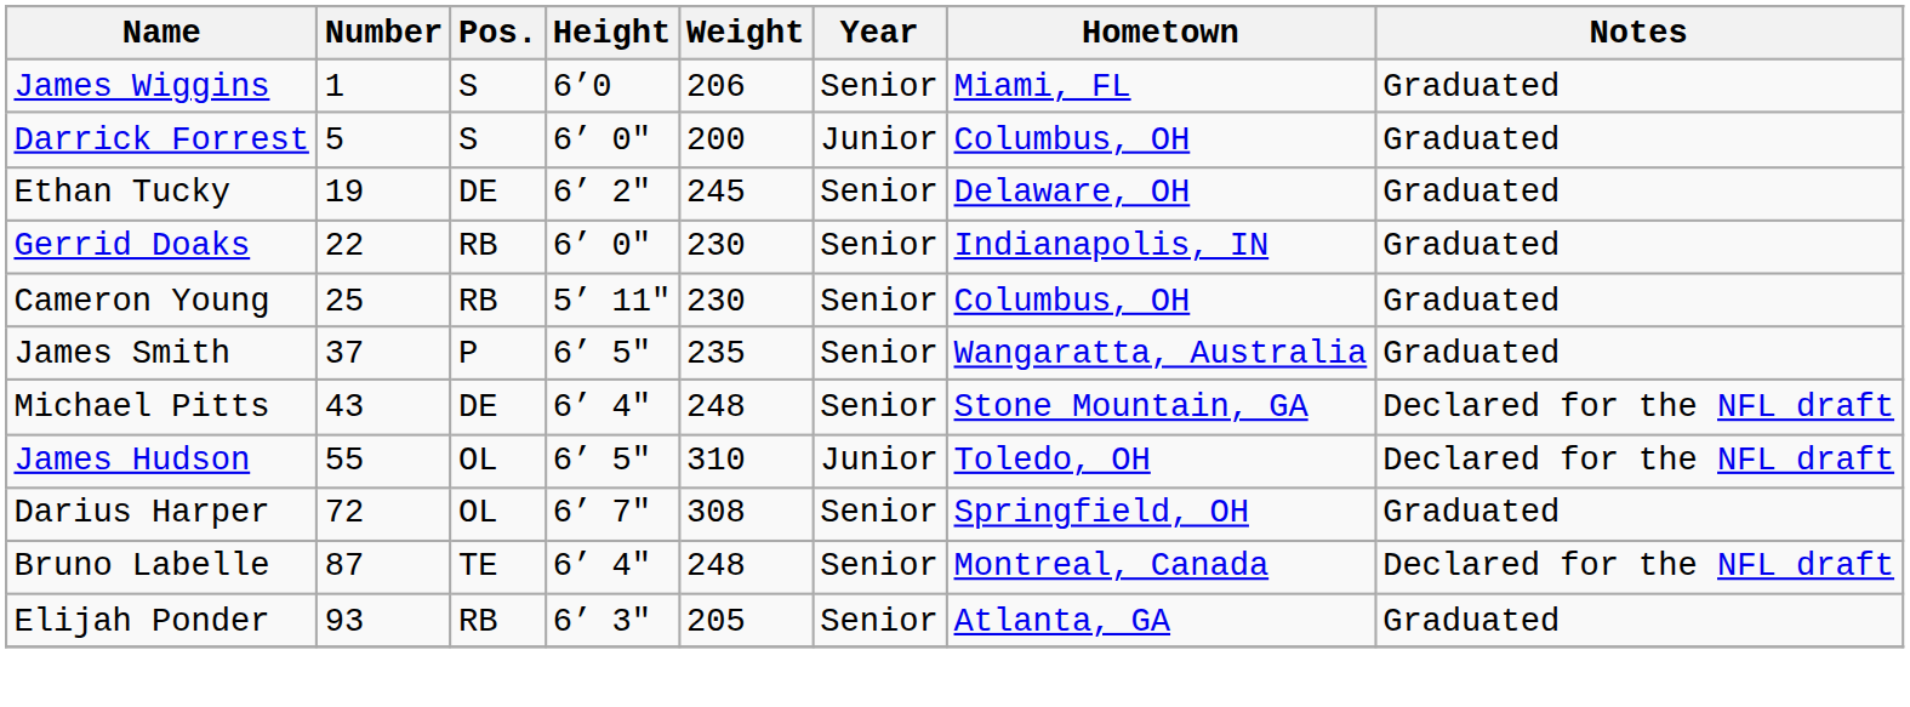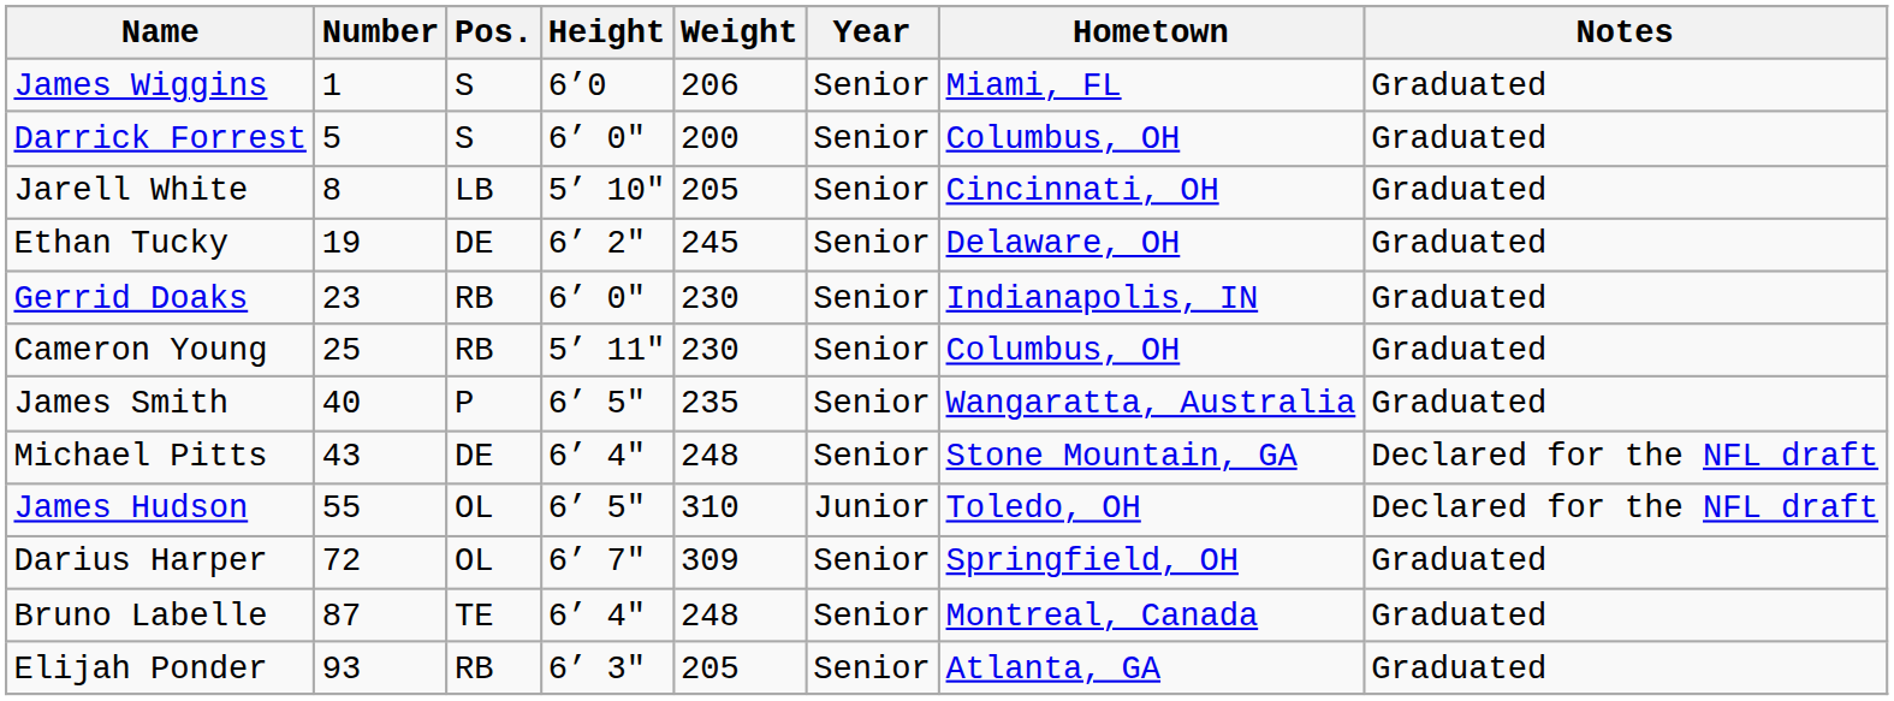Darrick Forrest | Year: Junior -> Senior
+ row: Jarell White | 8 | LB | 5’ 10" | 205 | Senior | Cincinnati, OH | Graduated
Gerrid Doaks | Number: 22 -> 23
James Smith | Number: 37 -> 40
Darius Harper | Weight: 308 -> 309
Bruno Labelle | Notes: Declared for the NFL draft -> Graduated
